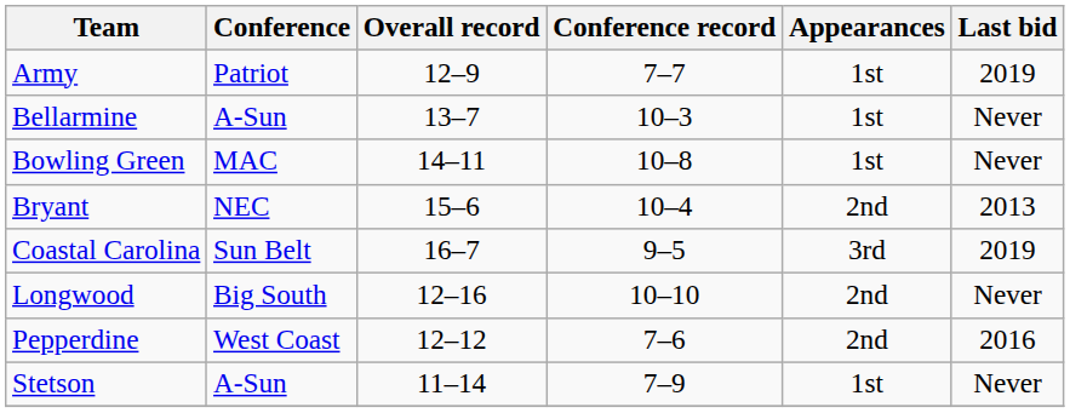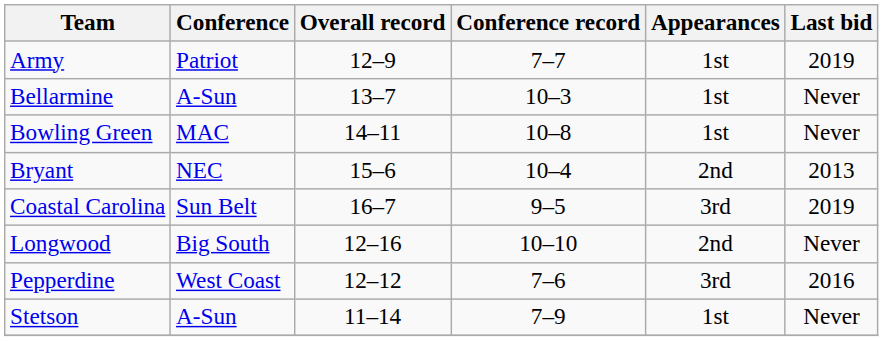Pepperdine | Appearances: 2nd -> 3rd
